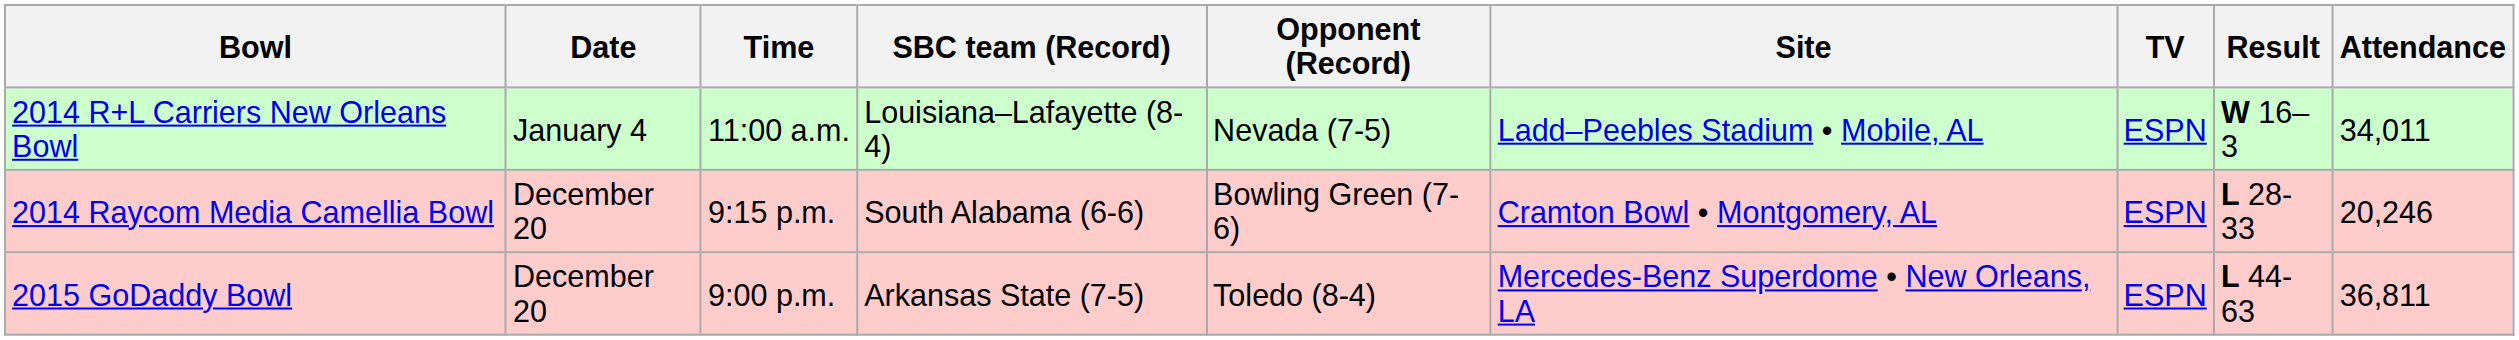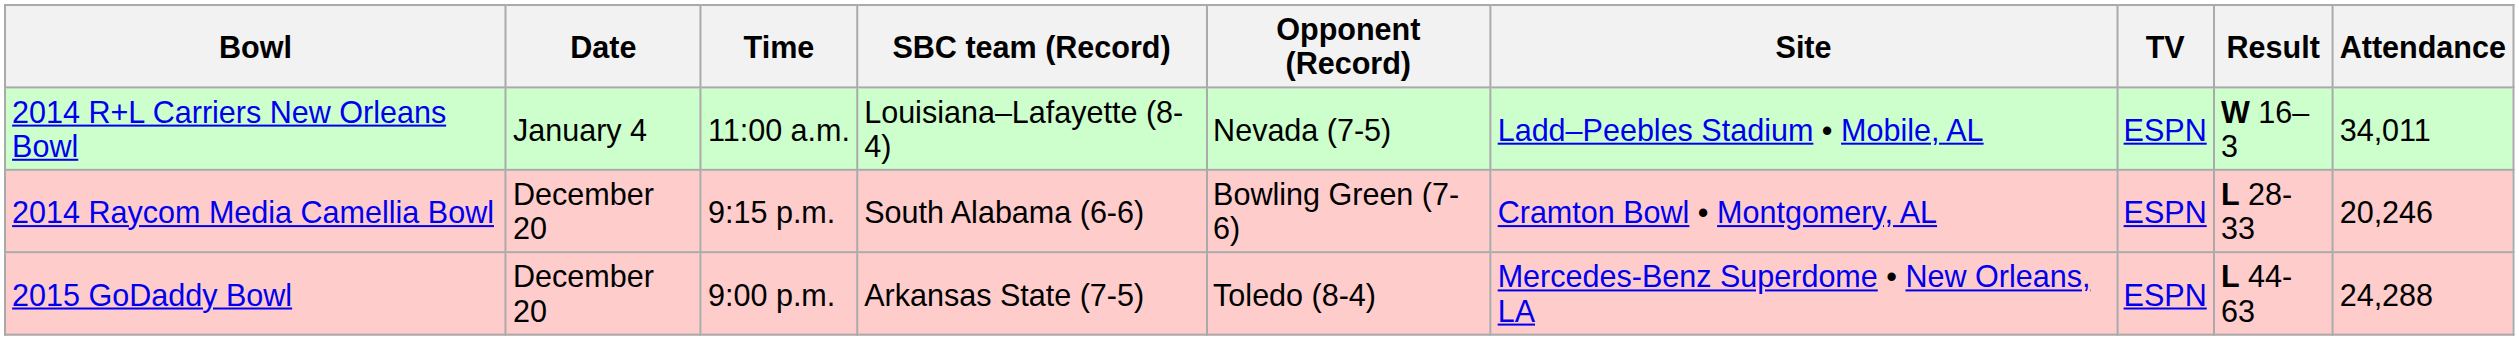2015 GoDaddy Bowl | Attendance: 36,811 -> 24,288
